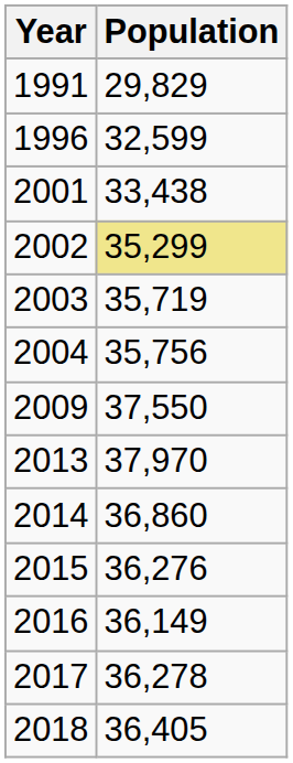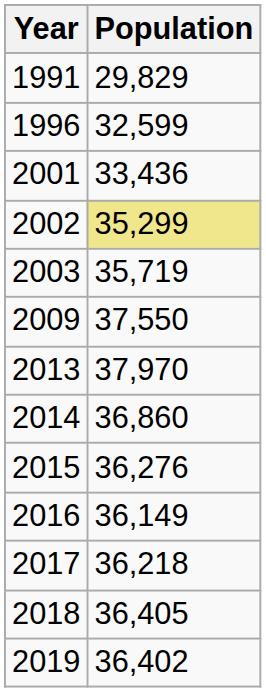2001 | Population: 33,438 -> 33,436
- row: 2004 | 35,756
2017 | Population: 36,278 -> 36,218
+ row: 2019 | 36,402
